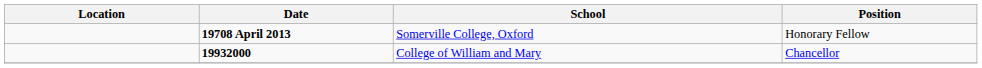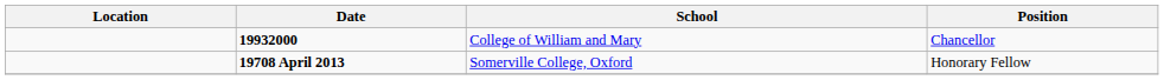rows swapped: 19708 April 2013 <-> 19932000
